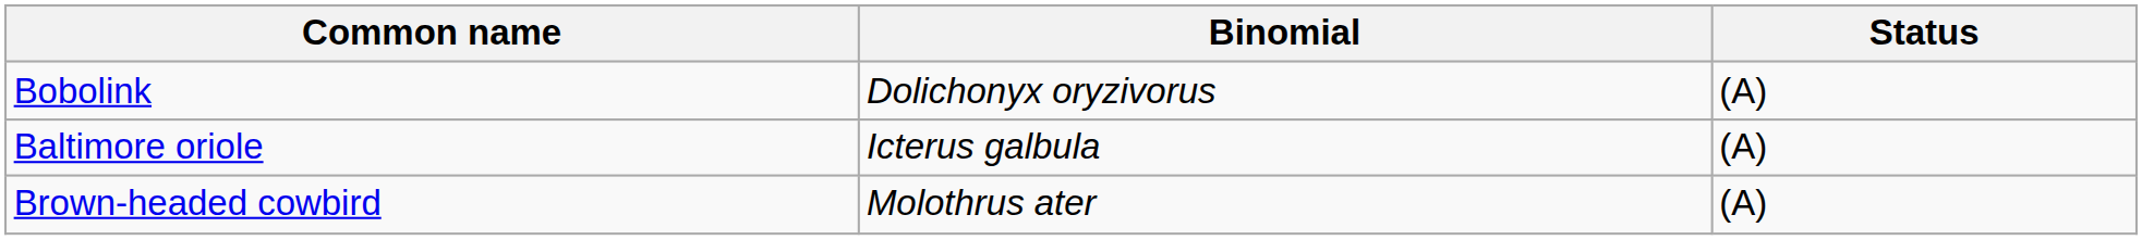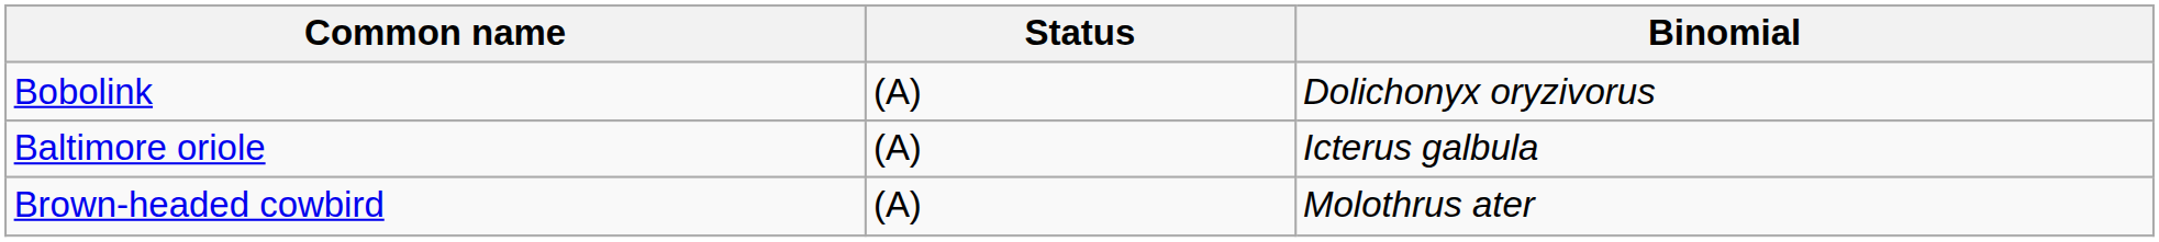columns swapped: Binomial <-> Status
